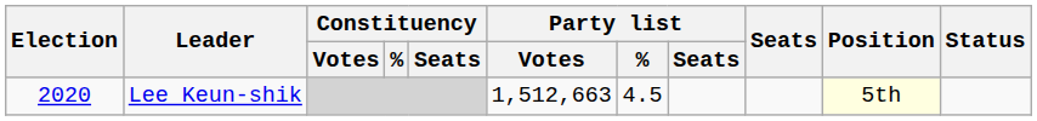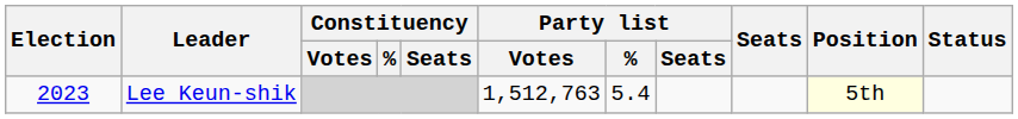Lee Keun-shik | Election: 2020 -> 2023
Lee Keun-shik | Party list / Votes: 1,512,663 -> 1,512,763
Lee Keun-shik | Party list / %: 4.5 -> 5.4
